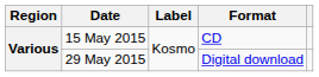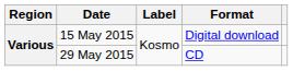15 May 2015 | Format: CD -> Digital download
29 May 2015 | Format: Digital download -> CD
